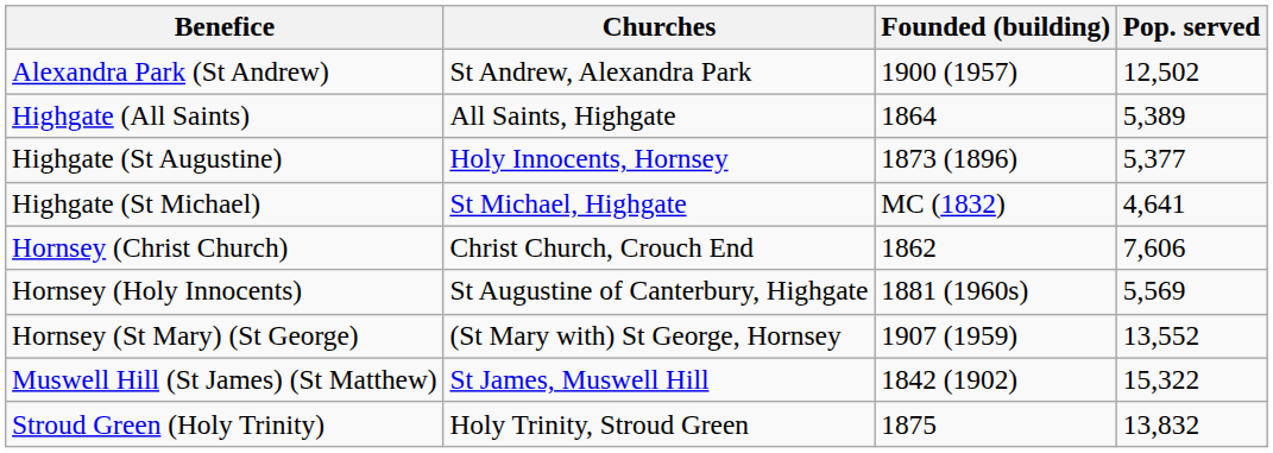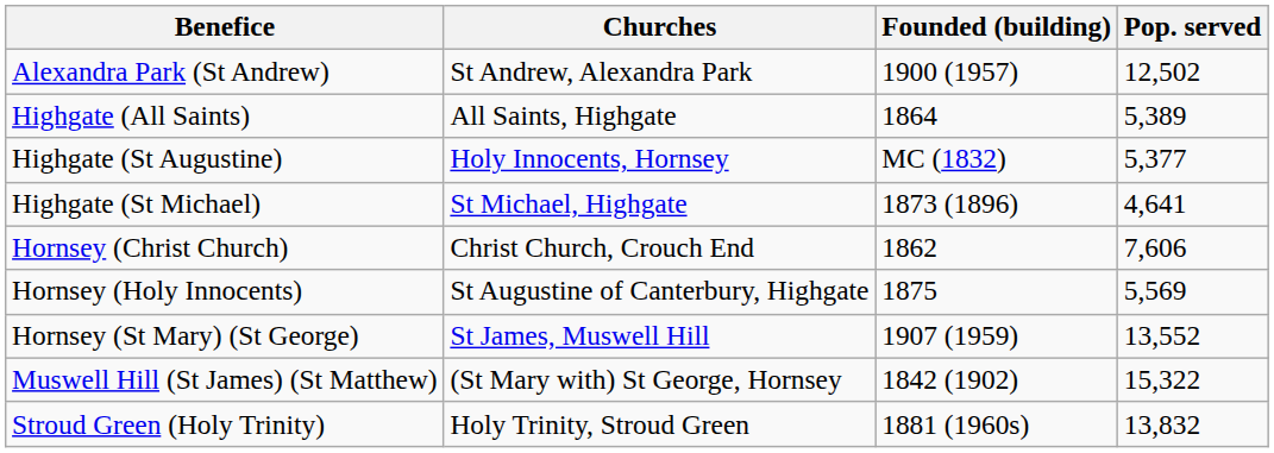Highgate (St Augustine) | Founded (building): 1873 (1896) -> MC (1832)
Highgate (St Michael) | Founded (building): MC (1832) -> 1873 (1896)
Hornsey (Holy Innocents) | Founded (building): 1881 (1960s) -> 1875
Hornsey (St Mary) (St George) | Churches: (St Mary with) St George, Hornsey -> St James, Muswell Hill
Muswell Hill (St James) (St Matthew) | Churches: St James, Muswell Hill -> (St Mary with) St George, Hornsey
Stroud Green (Holy Trinity) | Founded (building): 1875 -> 1881 (1960s)
